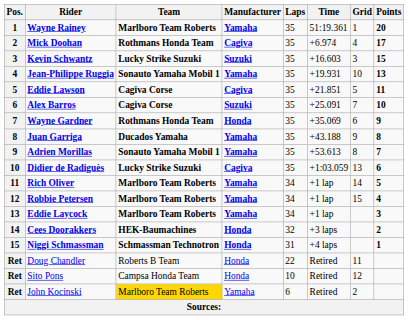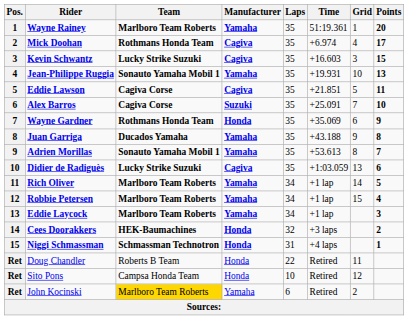Kevin Schwantz | Manufacturer: Suzuki -> Cagiva
